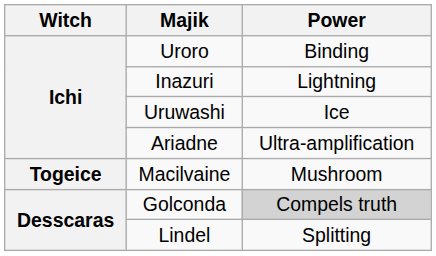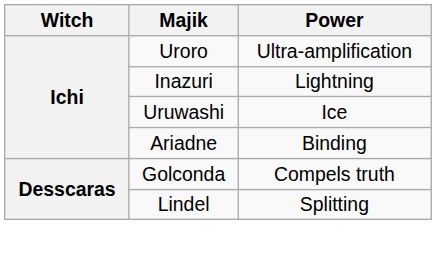Uroro | Power: Binding -> Ultra-amplification
Ariadne | Power: Ultra-amplification -> Binding
- row: Togeice | Macilvaine | Mushroom
Golconda | Power: lightgrey background -> no background
